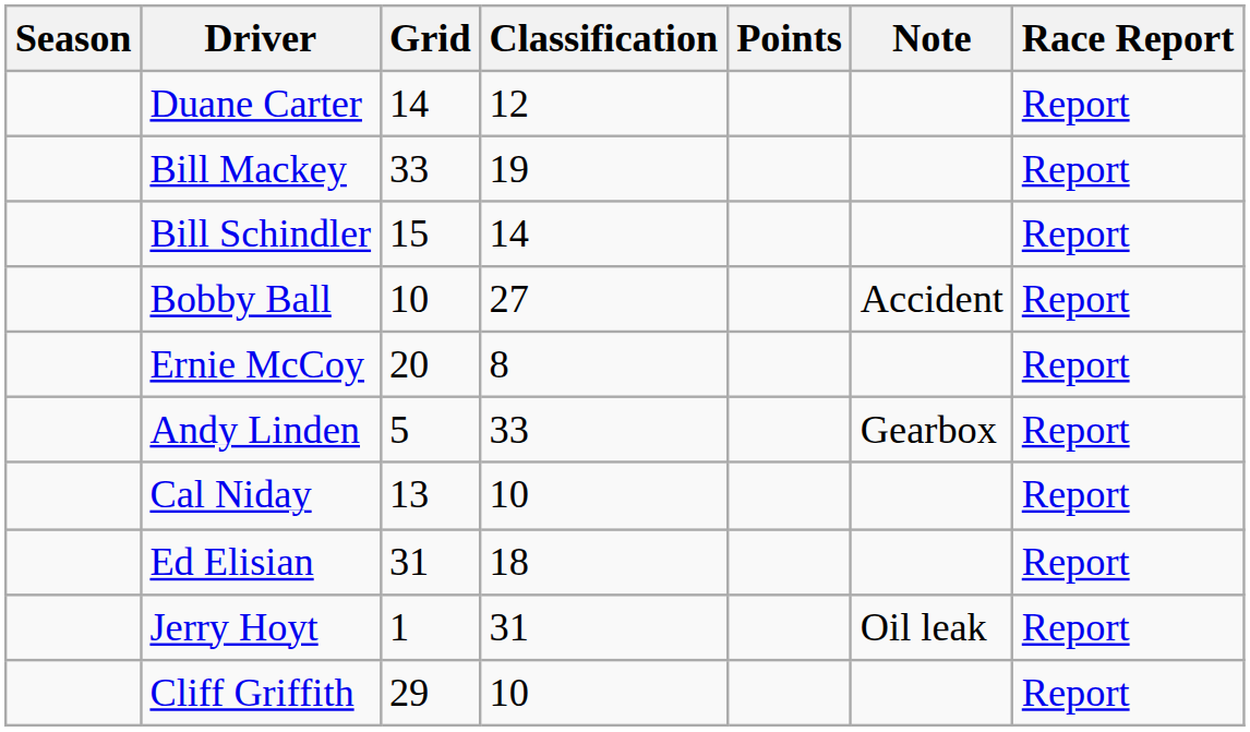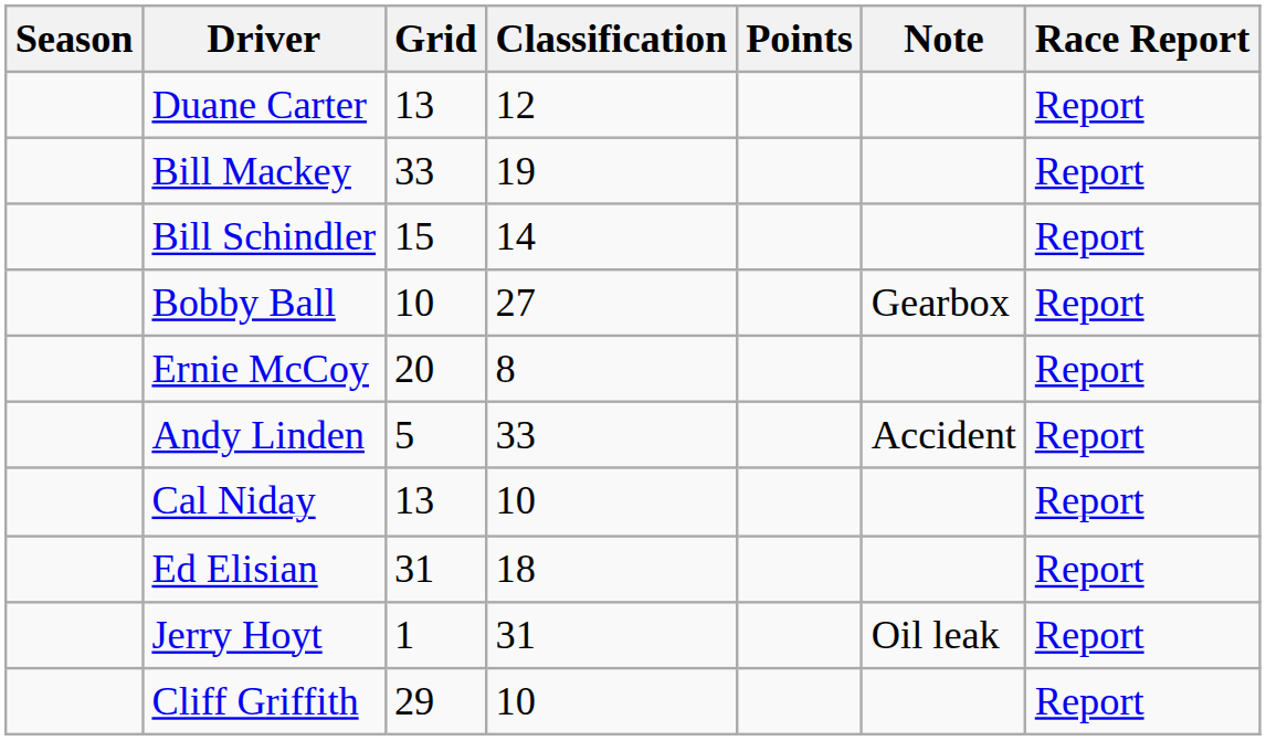Duane Carter | Grid: 14 -> 13
Bobby Ball | Note: Accident -> Gearbox
Andy Linden | Note: Gearbox -> Accident
